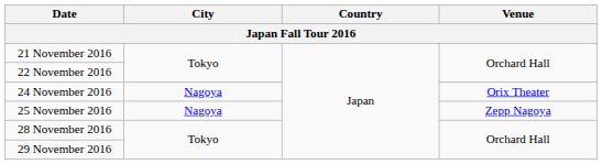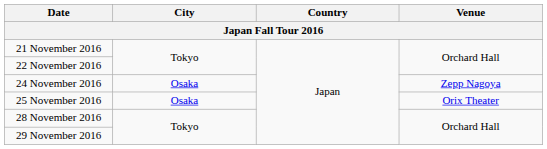24 November 2016 | City: Nagoya -> Osaka
24 November 2016 | Venue: Orix Theater -> Zepp Nagoya
25 November 2016 | City: Nagoya -> Osaka
25 November 2016 | Venue: Zepp Nagoya -> Orix Theater
